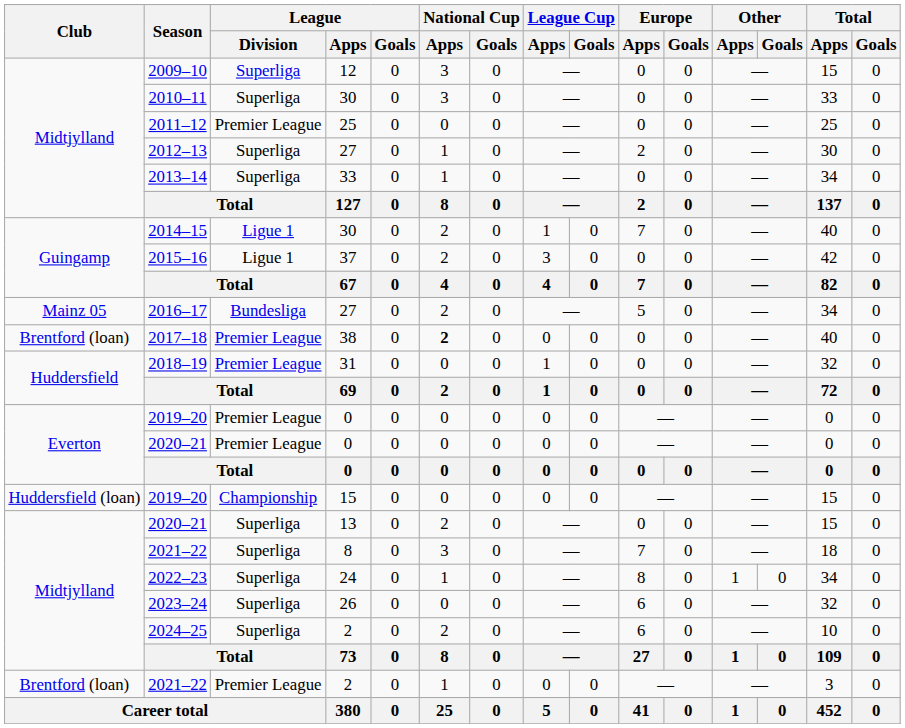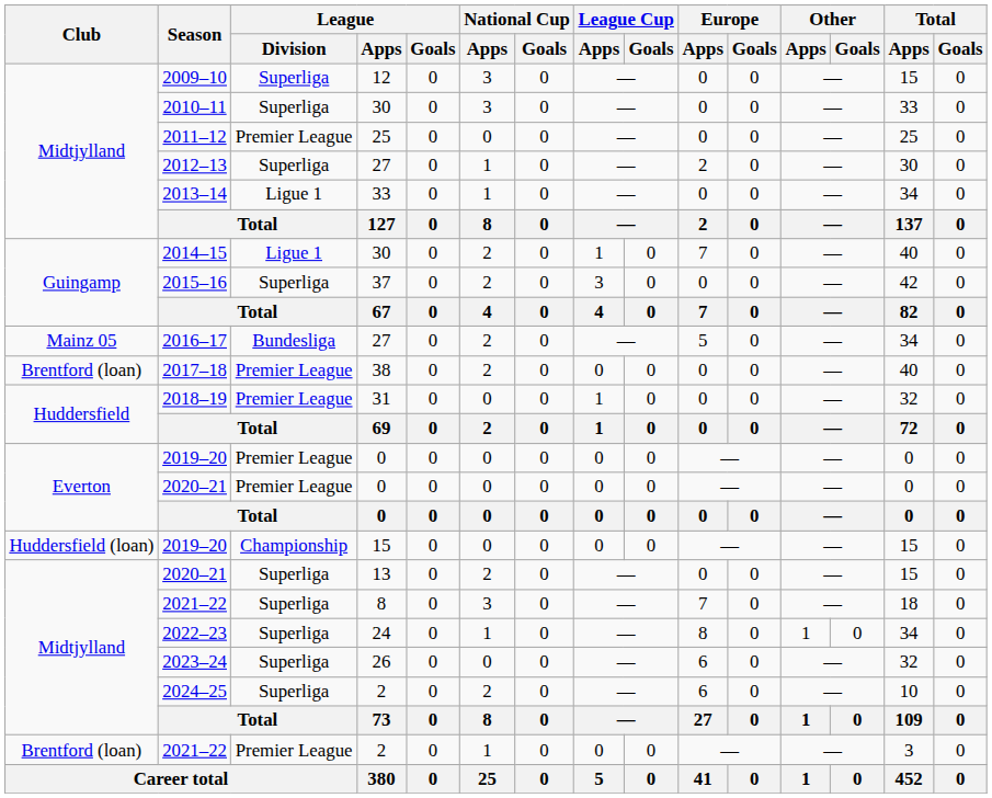2013–14 | League / Division: Superliga -> Ligue 1
2015–16 | League / Division: Ligue 1 -> Superliga
2017–18 | National Cup / Apps: bold -> normal
